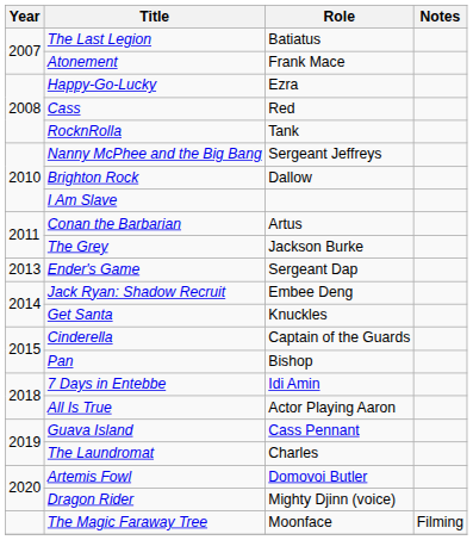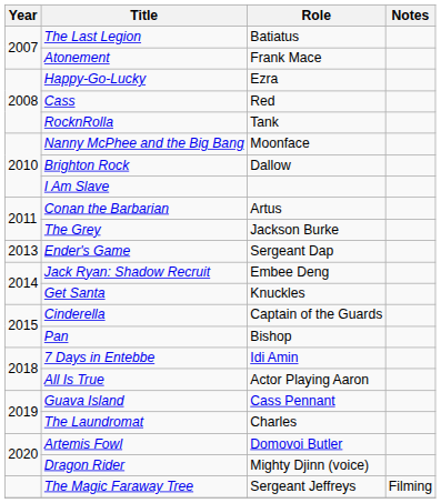Nanny McPhee and the Big Bang | Role: Sergeant Jeffreys -> Moonface
The Magic Faraway Tree | Role: Moonface -> Sergeant Jeffreys
